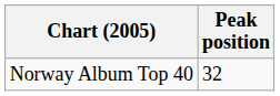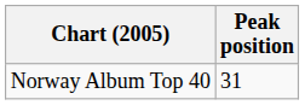Norway Album Top 40 | Peak position: 32 -> 31
